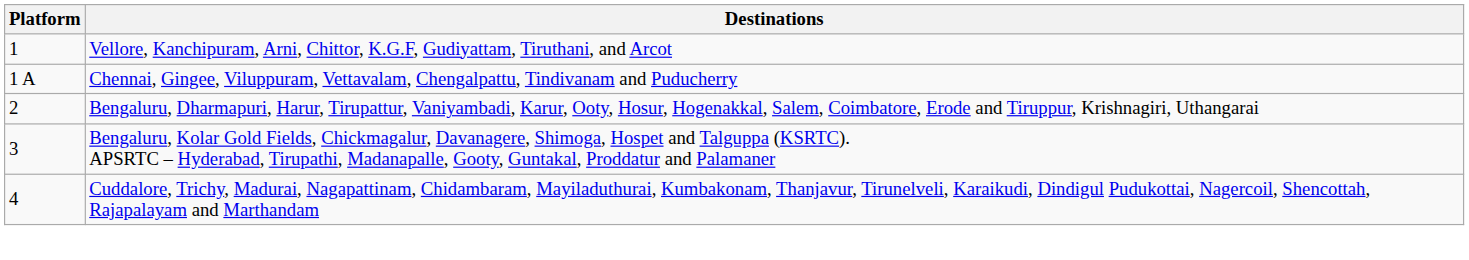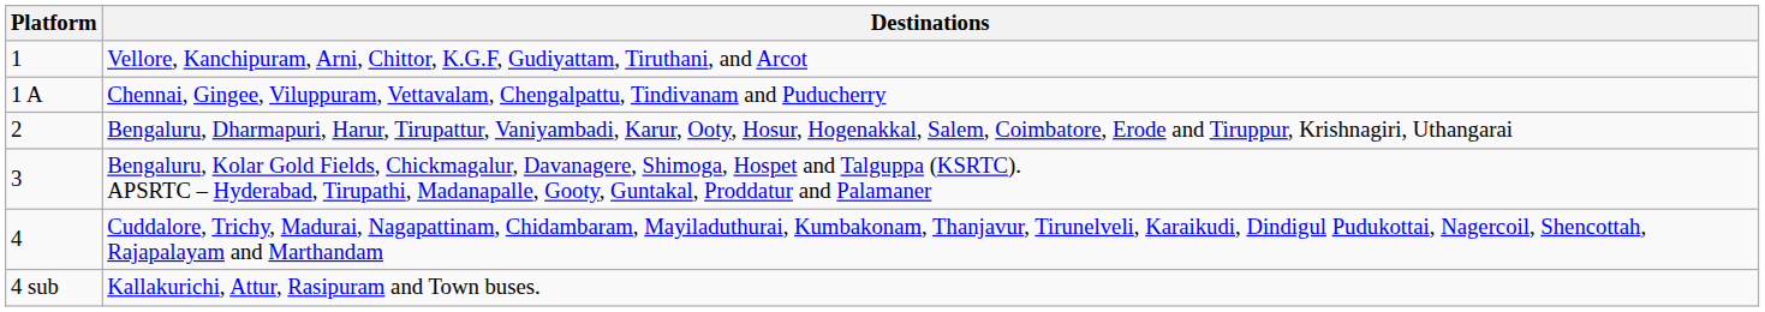+ row: 4 sub | Kallakurichi, Attur, Rasipuram and Town buses.
